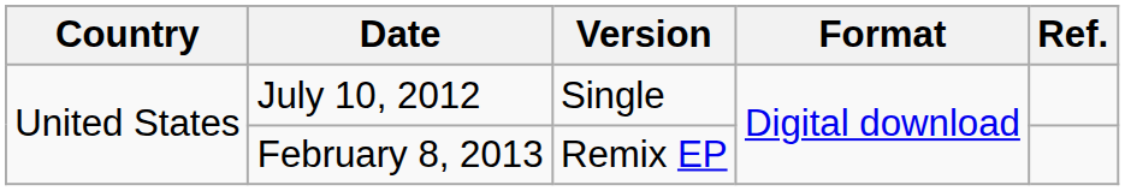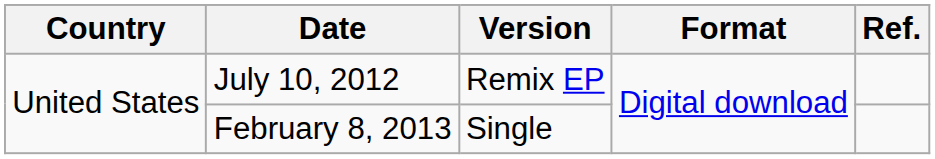July 10, 2012 | Version: Single -> Remix EP
February 8, 2013 | Version: Remix EP -> Single
